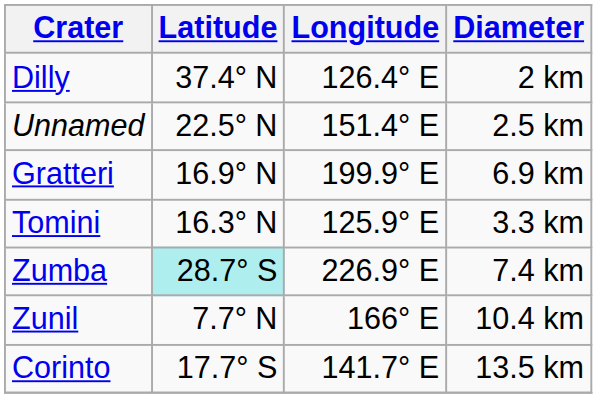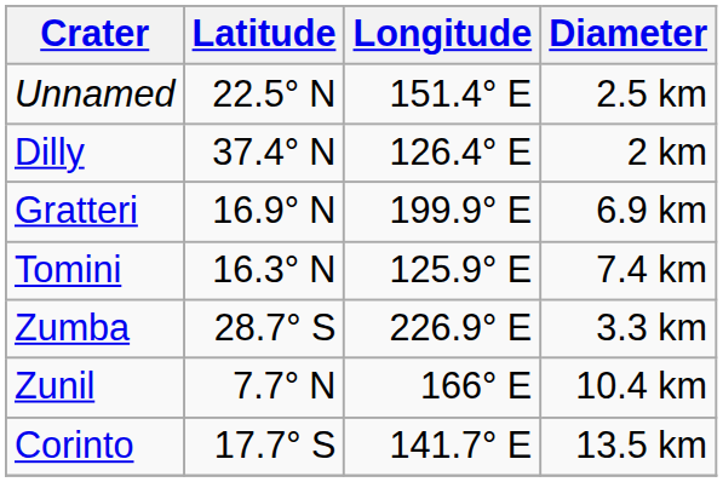rows swapped: Dilly <-> Unnamed
Tomini | Diameter: 3.3 km -> 7.4 km
Zumba | Latitude: paleturquoise background -> no background
Zumba | Diameter: 7.4 km -> 3.3 km
